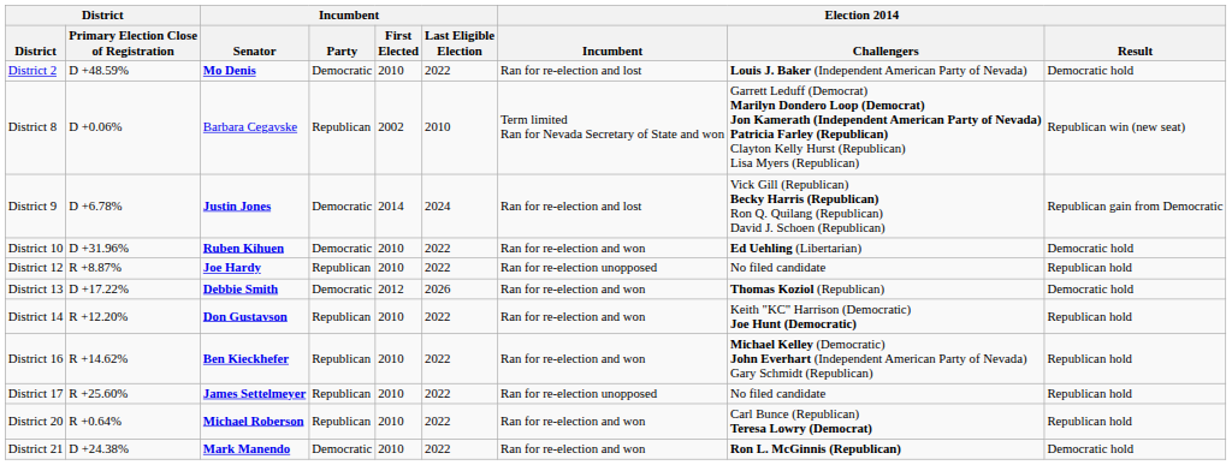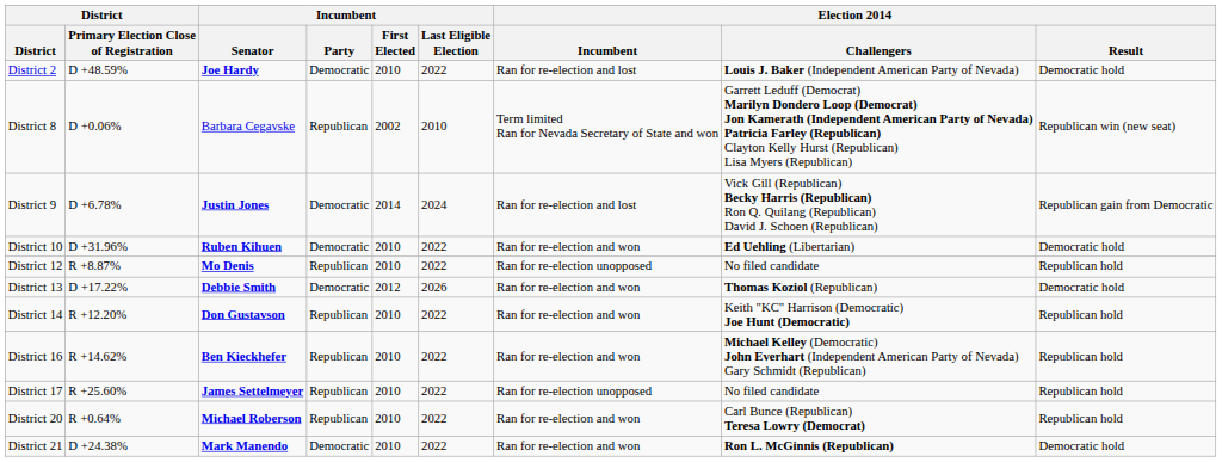District 2 | Incumbent / Senator: Mo Denis -> Joe Hardy
District 12 | Incumbent / Senator: Joe Hardy -> Mo Denis
